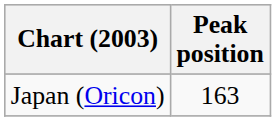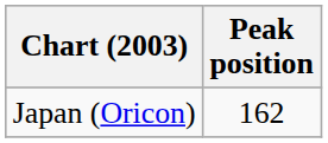Japan (Oricon) | Peak position: 163 -> 162
